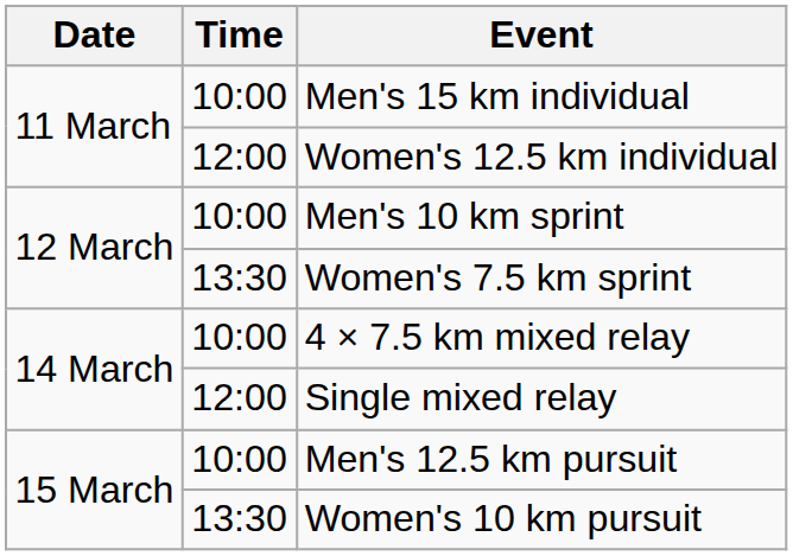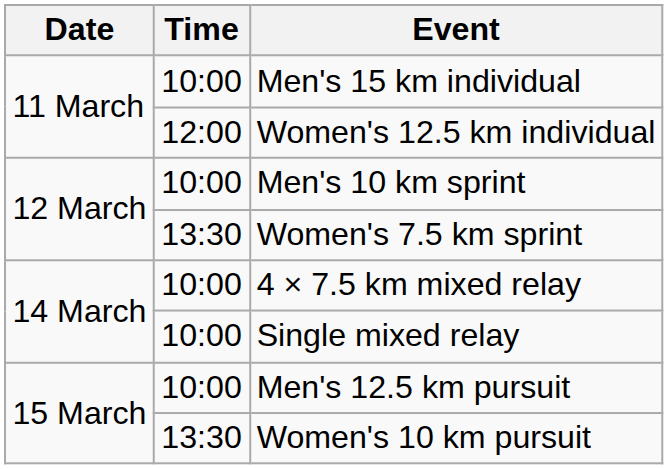Single mixed relay | Time: 12:00 -> 10:00
